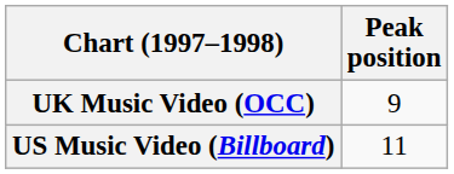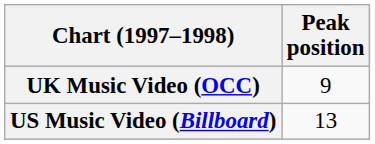US Music Video (Billboard) | Peak position: 11 -> 13
